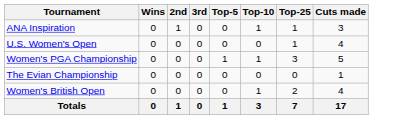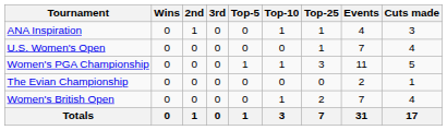+ column: Events | 4 | 7 | 11 | 2 | 7 | 31
